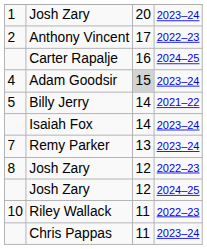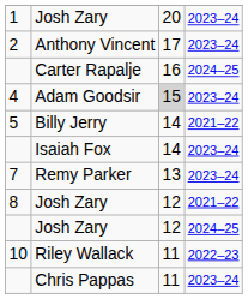Anthony Vincent | column 4: 2022–23 -> 2023–24
8 / Josh Zary | column 4: 2022–23 -> 2021–22
